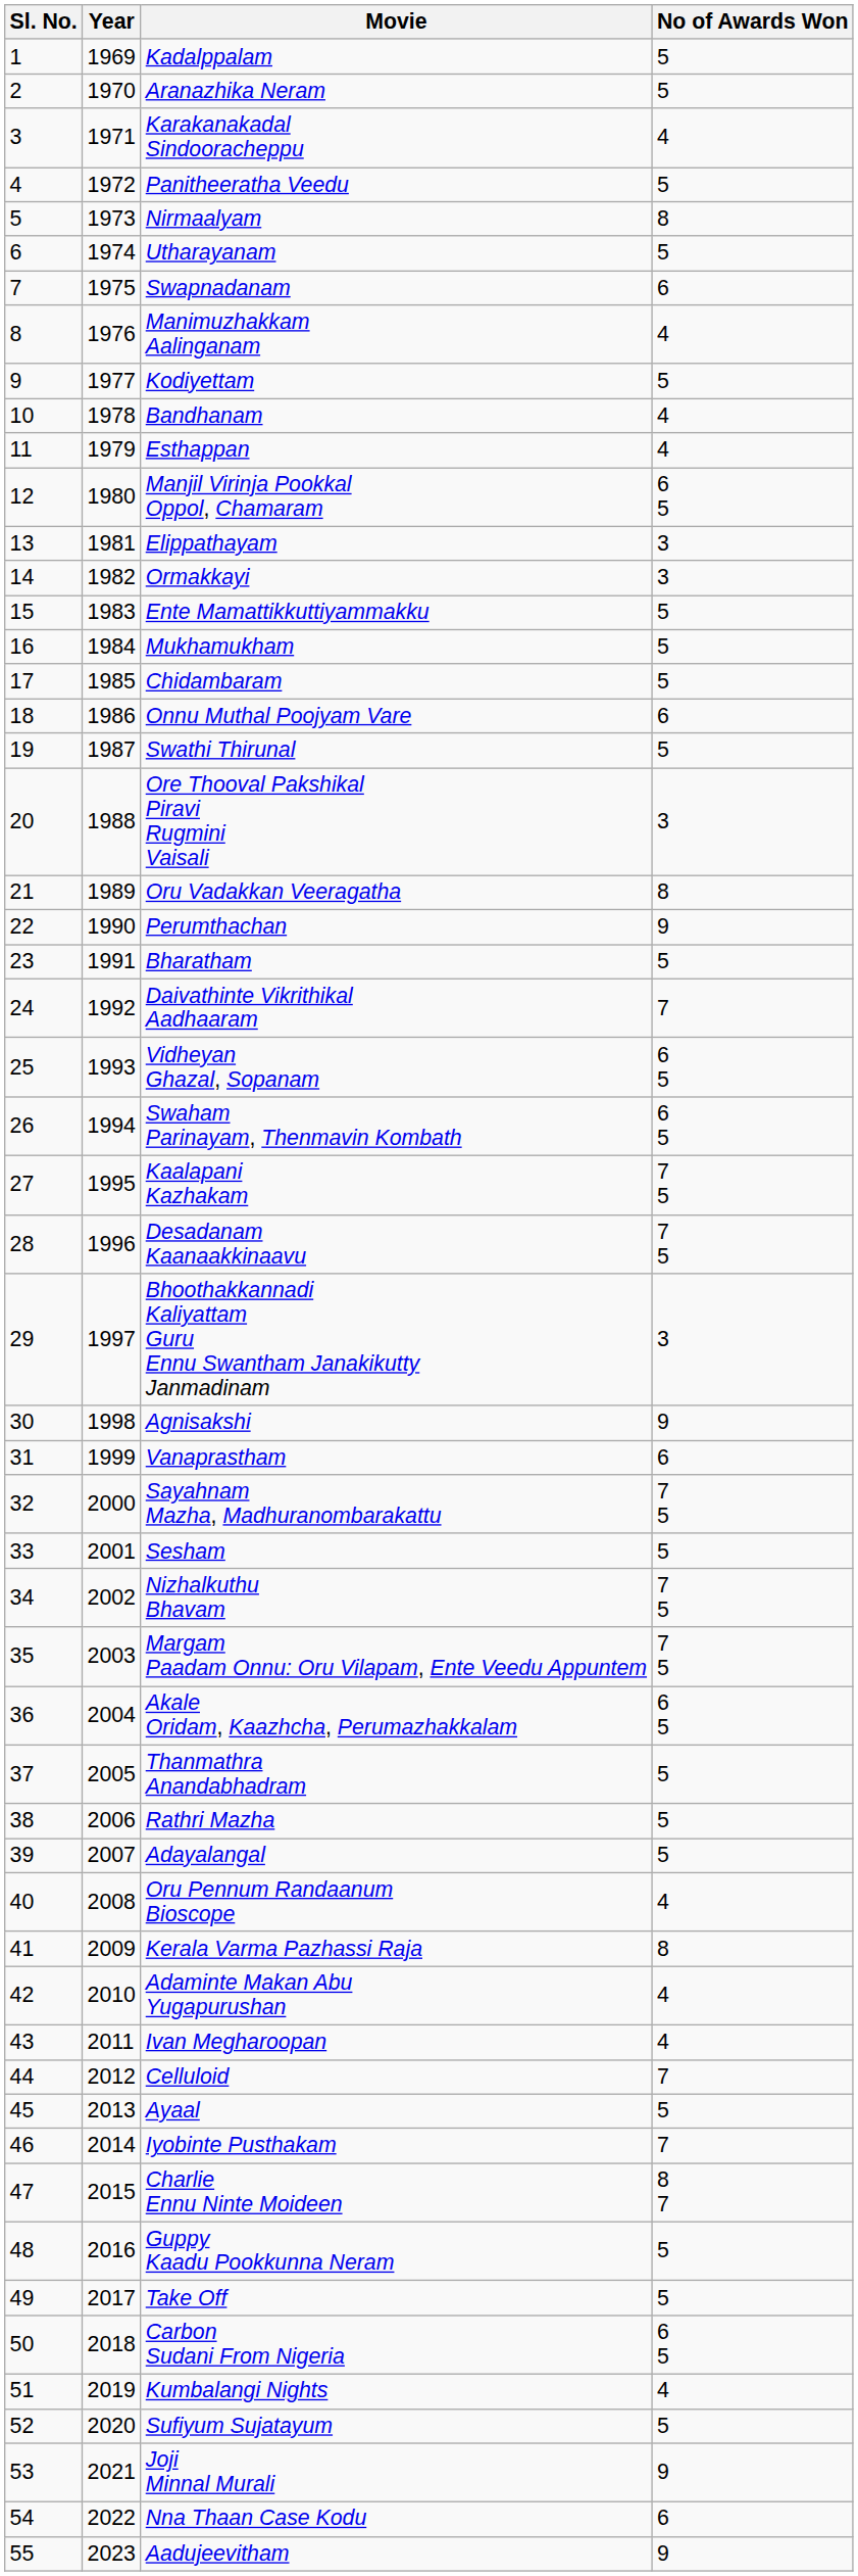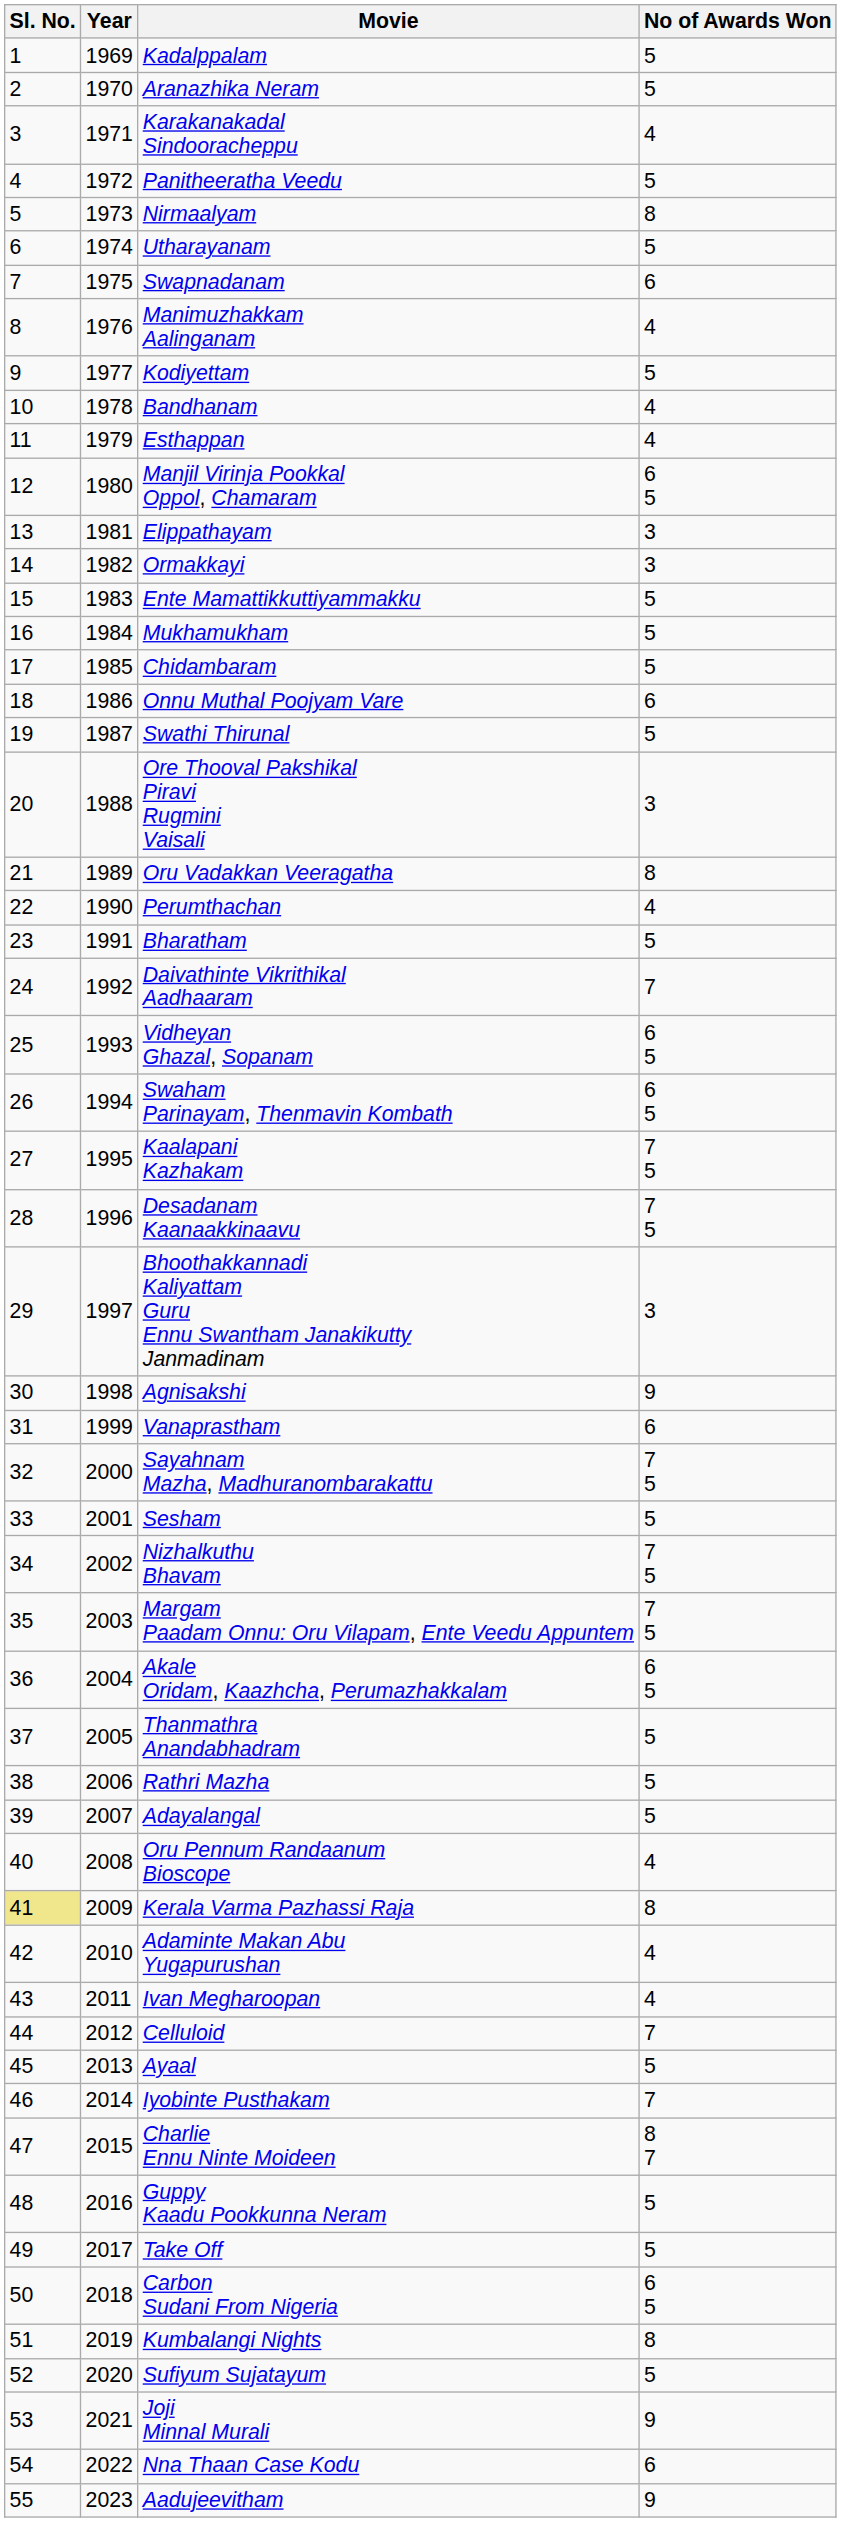Perumthachan | No of Awards Won: 9 -> 4
Kerala Varma Pazhassi Raja | Sl. No.: no background -> khaki background
Kumbalangi Nights | No of Awards Won: 4 -> 8
